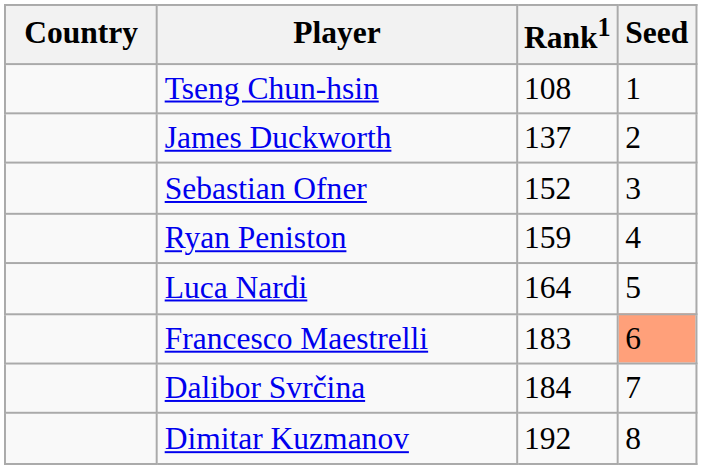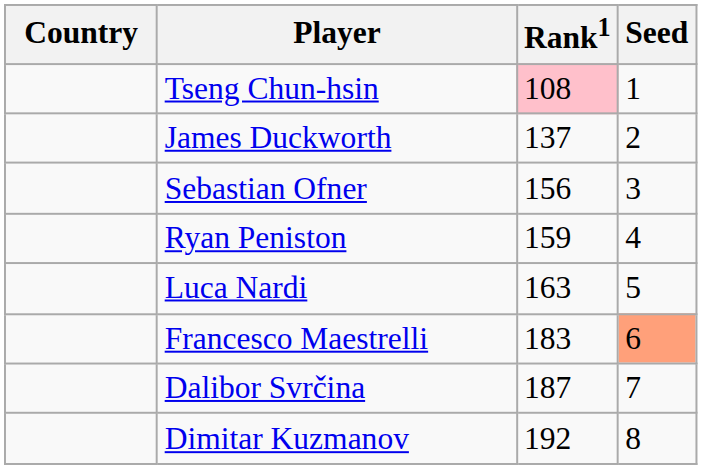Tseng Chun-hsin | Rank1: no background -> pink background
Sebastian Ofner | Rank1: 152 -> 156
Luca Nardi | Rank1: 164 -> 163
Dalibor Svrčina | Rank1: 184 -> 187
